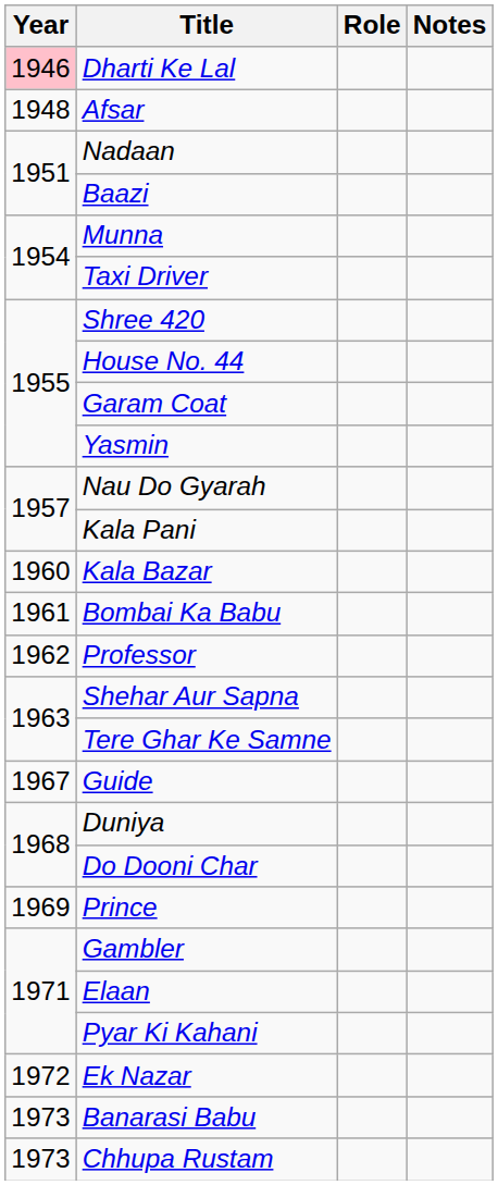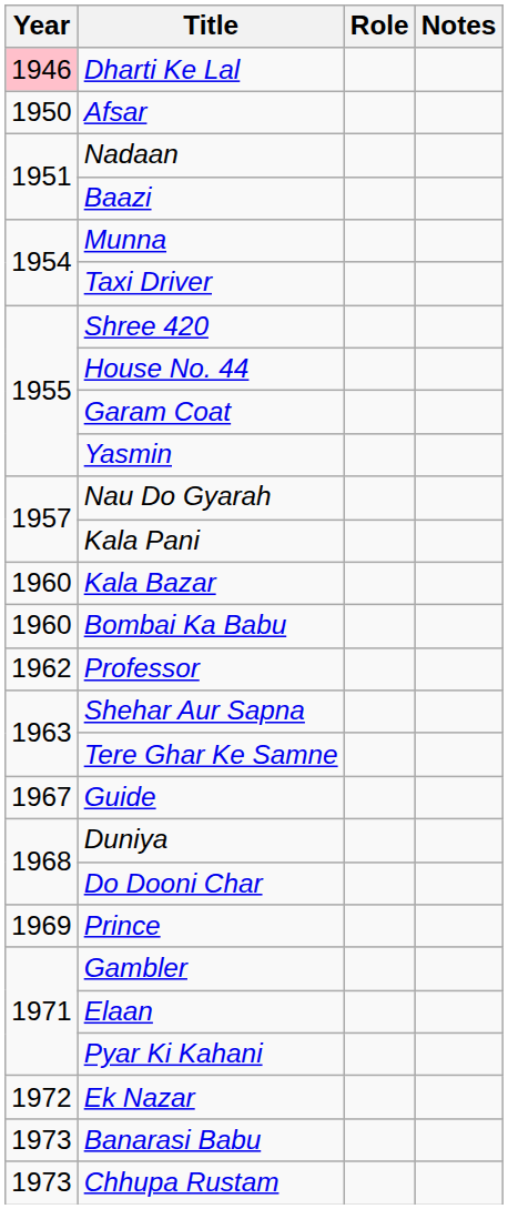Afsar | Year: 1948 -> 1950
Bombai Ka Babu | Year: 1961 -> 1960
